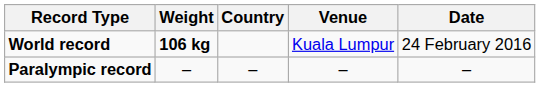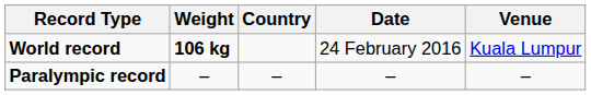columns swapped: Venue <-> Date
